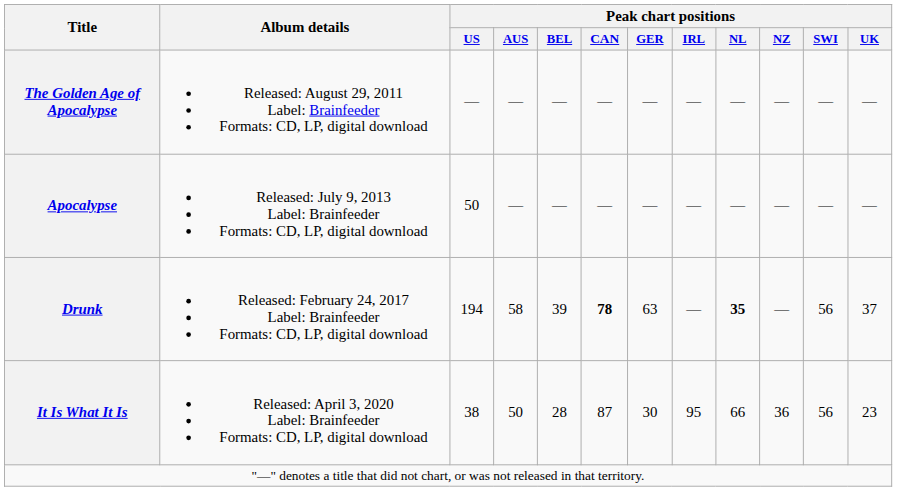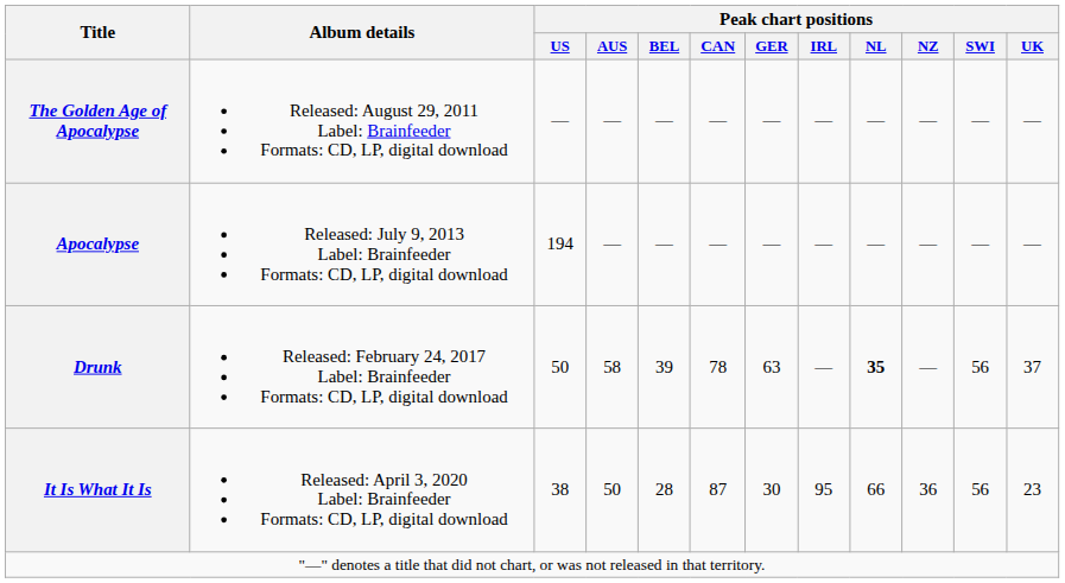Apocalypse | Peak chart positions / US: 50 -> 194
Drunk | Peak chart positions / US: 194 -> 50
Drunk | Peak chart positions / CAN: bold -> normal
